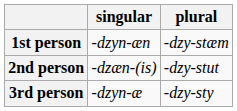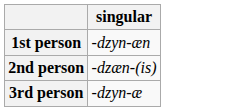- column: plural | -dzy-stӕm | -dzy-stut | -dzy-sty
